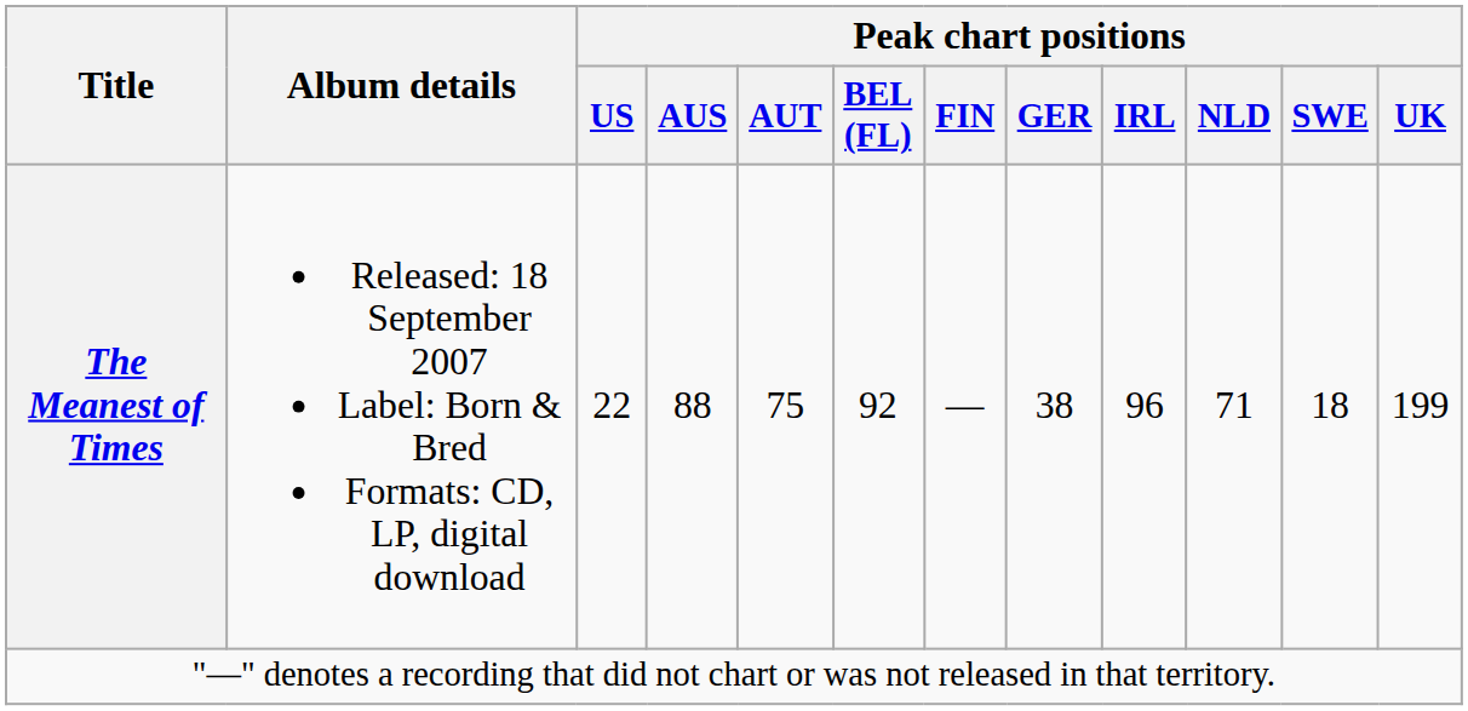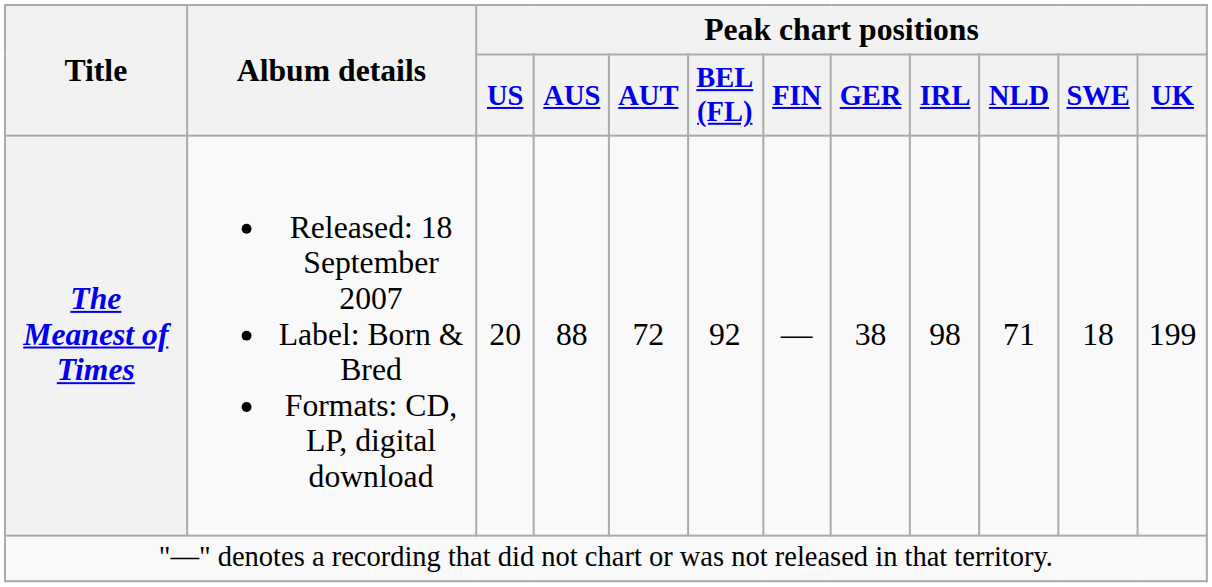The Meanest of Times | Peak chart positions / US: 22 -> 20
The Meanest of Times | Peak chart positions / AUT: 75 -> 72
The Meanest of Times | Peak chart positions / IRL: 96 -> 98
